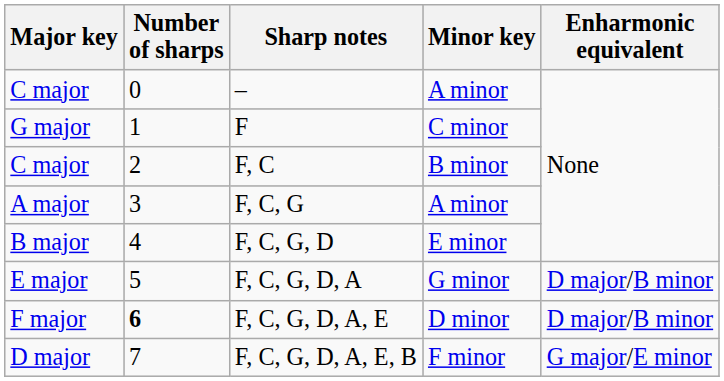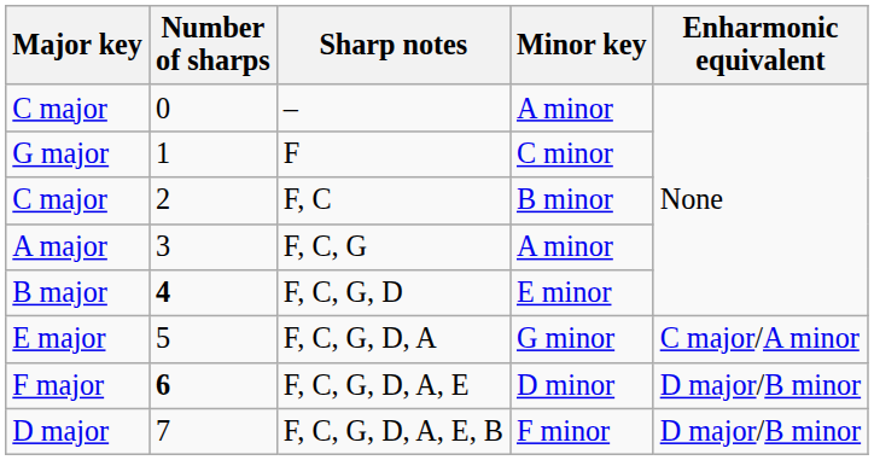F, C, G, D | Number of sharps: normal -> bold
F, C, G, D, A | Enharmonic equivalent: D major/B minor -> C major/A minor
F, C, G, D, A, E, B | Enharmonic equivalent: G major/E minor -> D major/B minor
